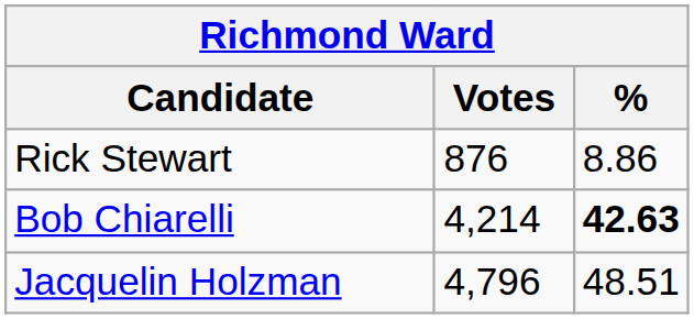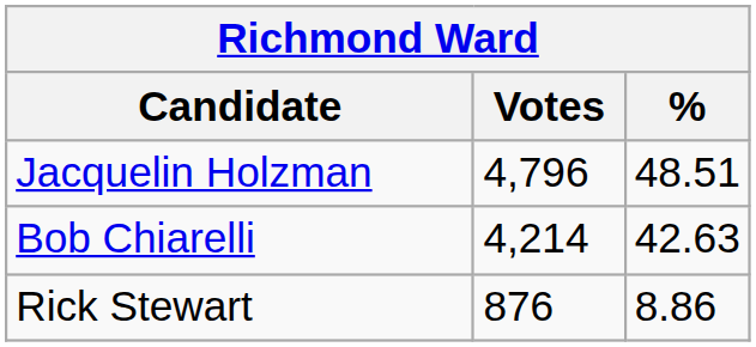rows swapped: Jacquelin Holzman <-> Rick Stewart
Bob Chiarelli | %: bold -> normal
